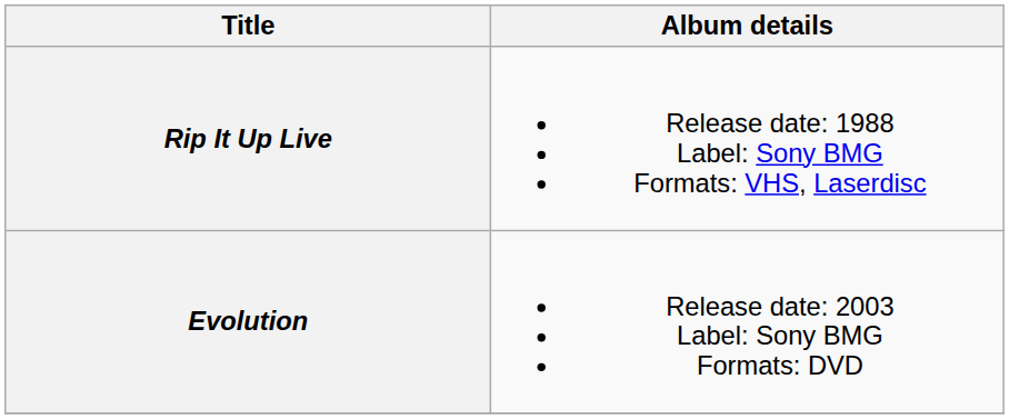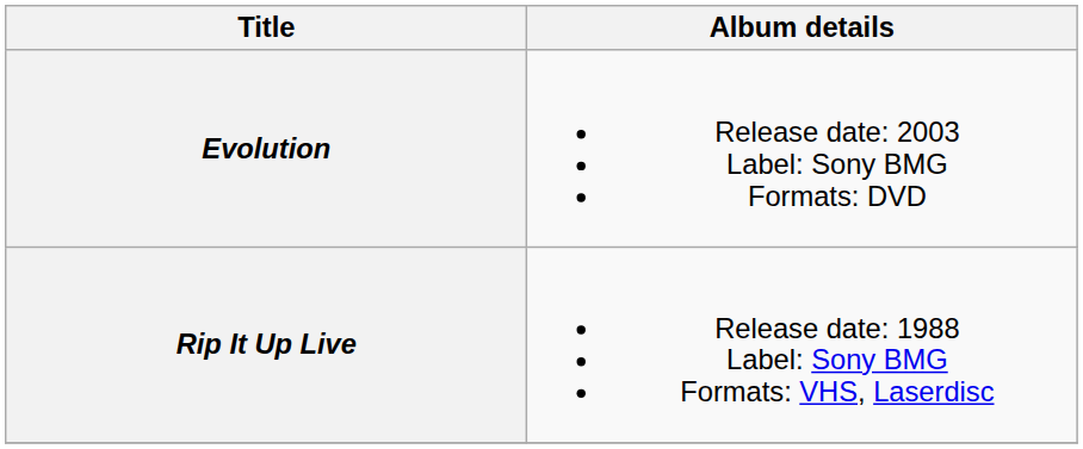rows swapped: Rip It Up Live <-> Evolution
